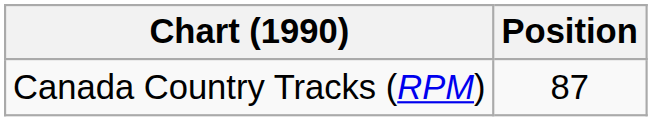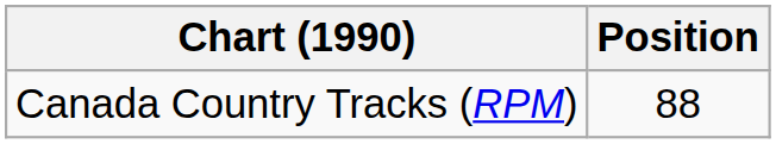Canada Country Tracks (RPM) | Position: 87 -> 88
